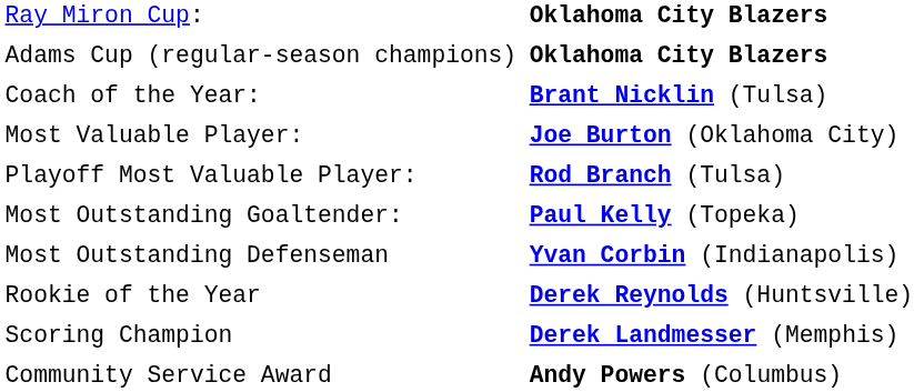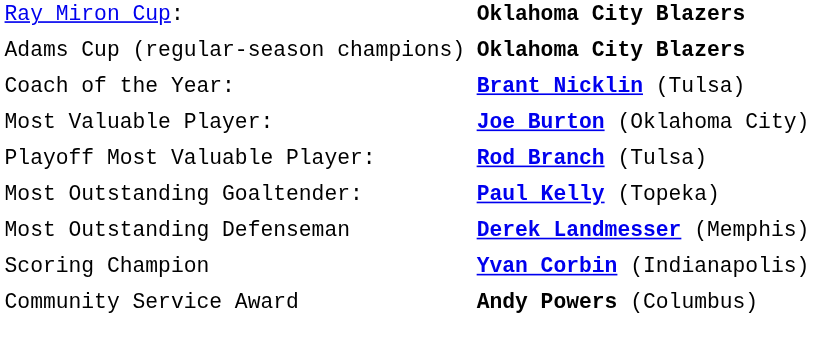Most Outstanding Defenseman | column 2: Yvan Corbin (Indianapolis) -> Derek Landmesser (Memphis)
- row: Rookie of the Year | Derek Reynolds (Huntsville)
Scoring Champion | column 2: Derek Landmesser (Memphis) -> Yvan Corbin (Indianapolis)
